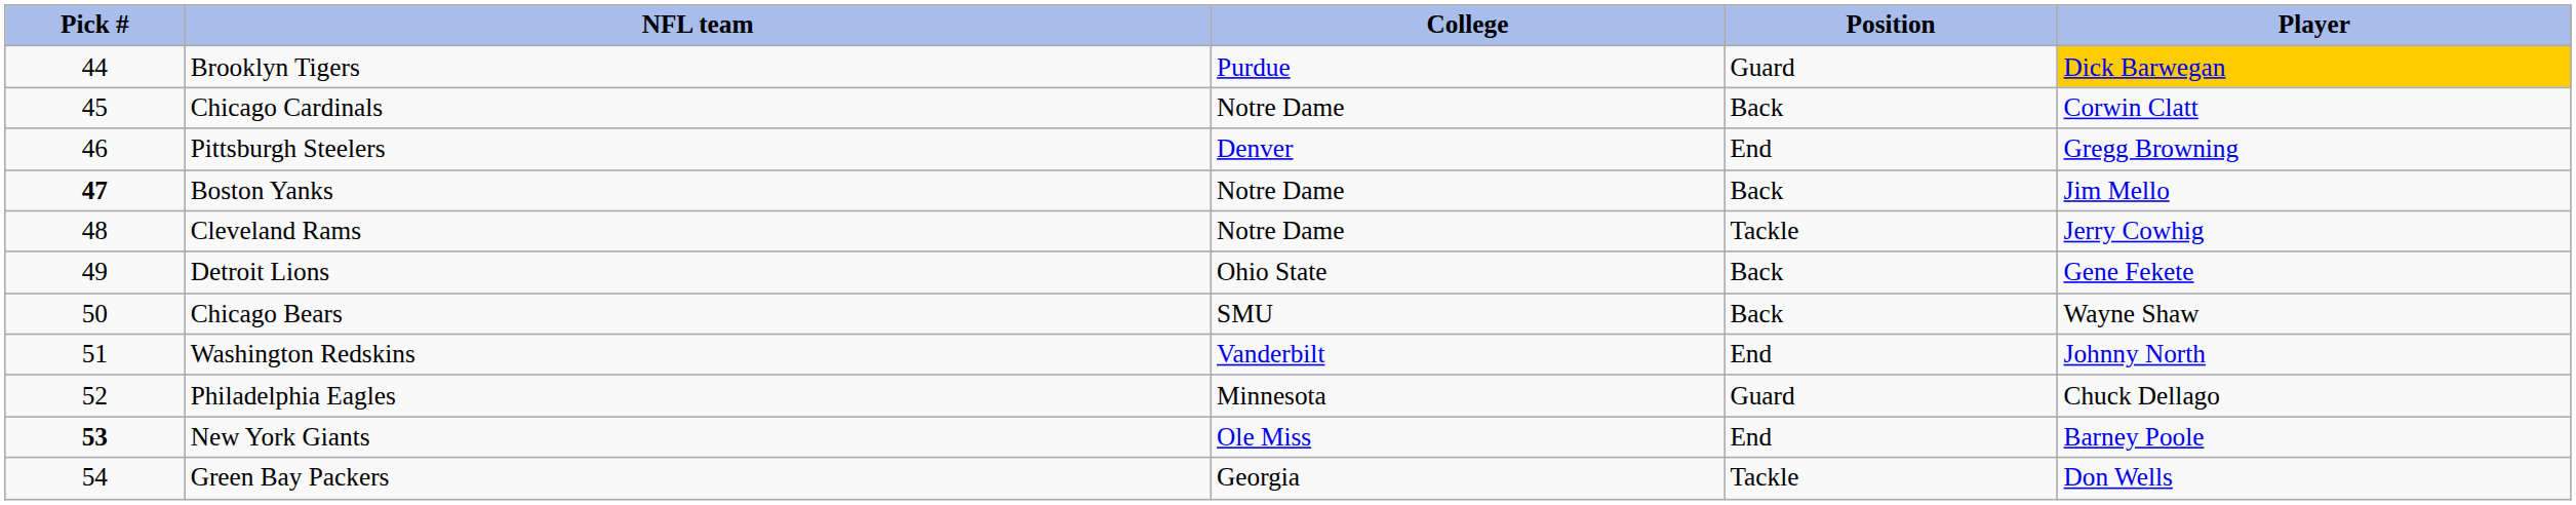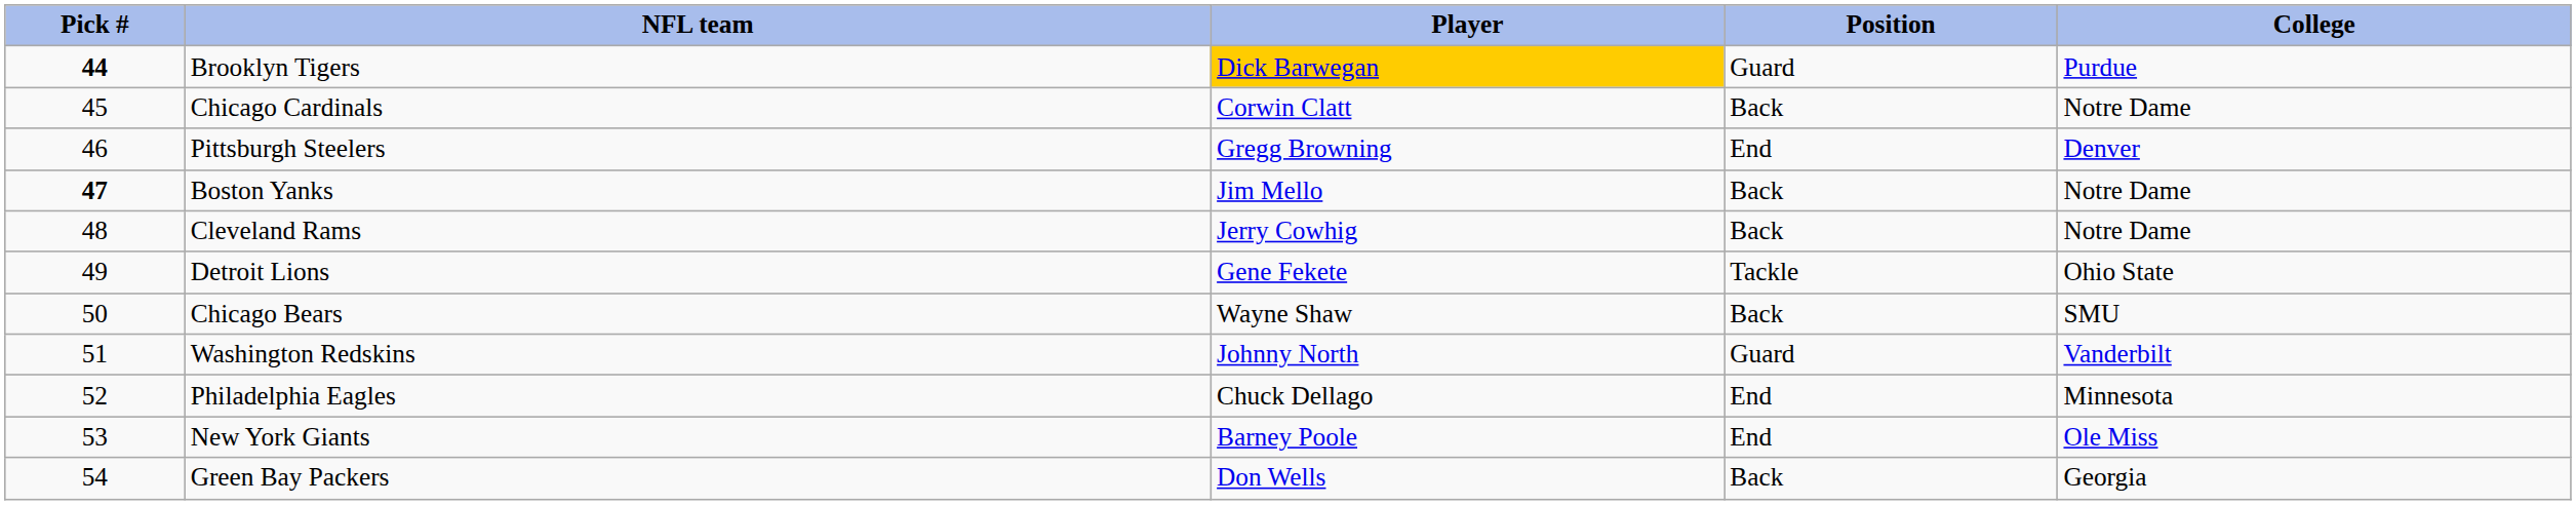columns swapped: Player <-> College
Brooklyn Tigers | Pick #: normal -> bold
Cleveland Rams | Position: Tackle -> Back
Detroit Lions | Position: Back -> Tackle
Washington Redskins | Position: End -> Guard
Philadelphia Eagles | Position: Guard -> End
New York Giants | Pick #: bold -> normal
Green Bay Packers | Position: Tackle -> Back
